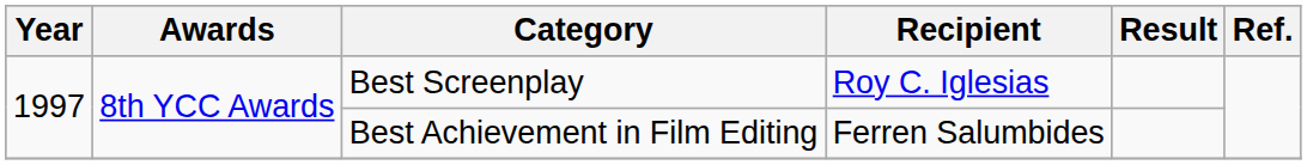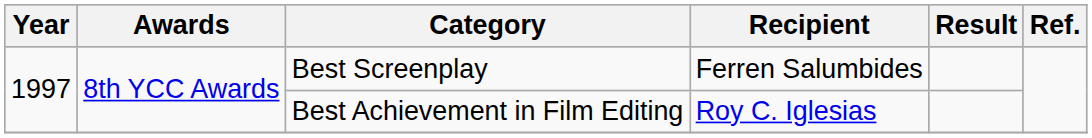Best Screenplay | Recipient: Roy C. Iglesias -> Ferren Salumbides
Best Achievement in Film Editing | Recipient: Ferren Salumbides -> Roy C. Iglesias
